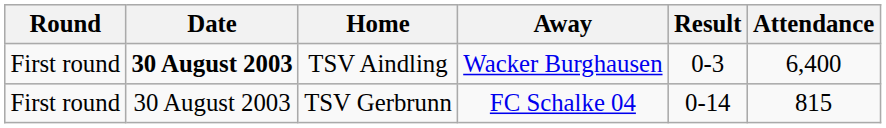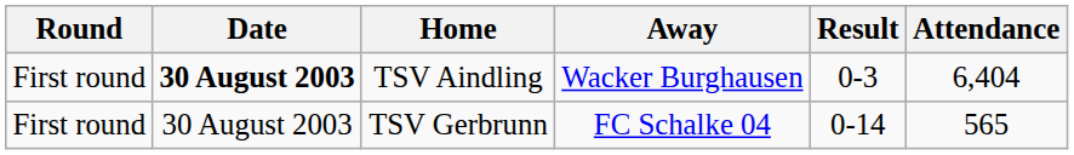TSV Aindling | Attendance: 6,400 -> 6,404
TSV Gerbrunn | Attendance: 815 -> 565
